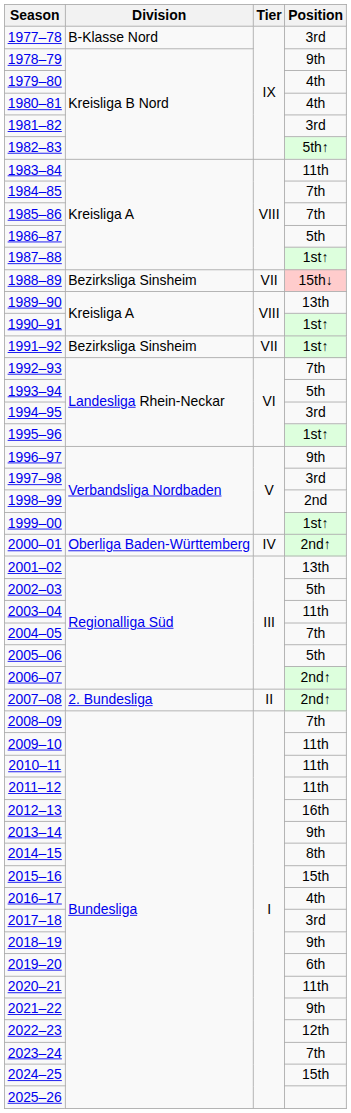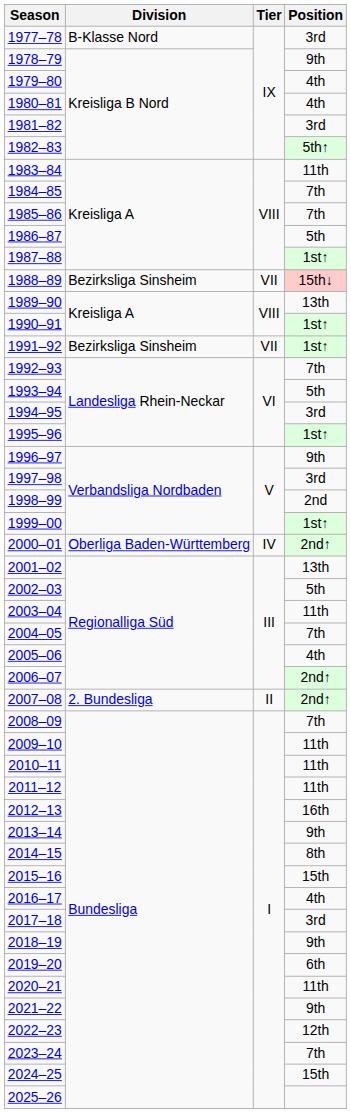2005–06 | Position: 5th -> 4th
